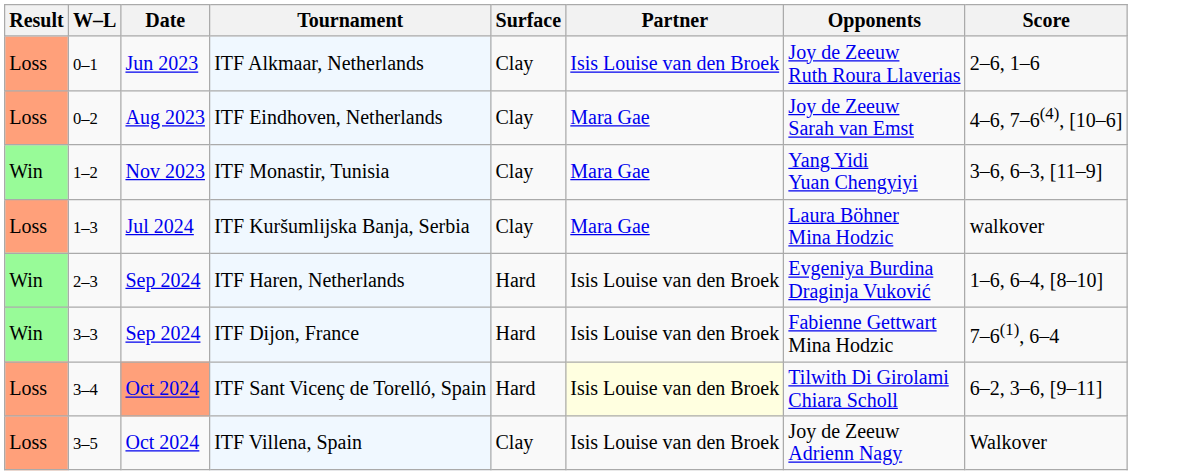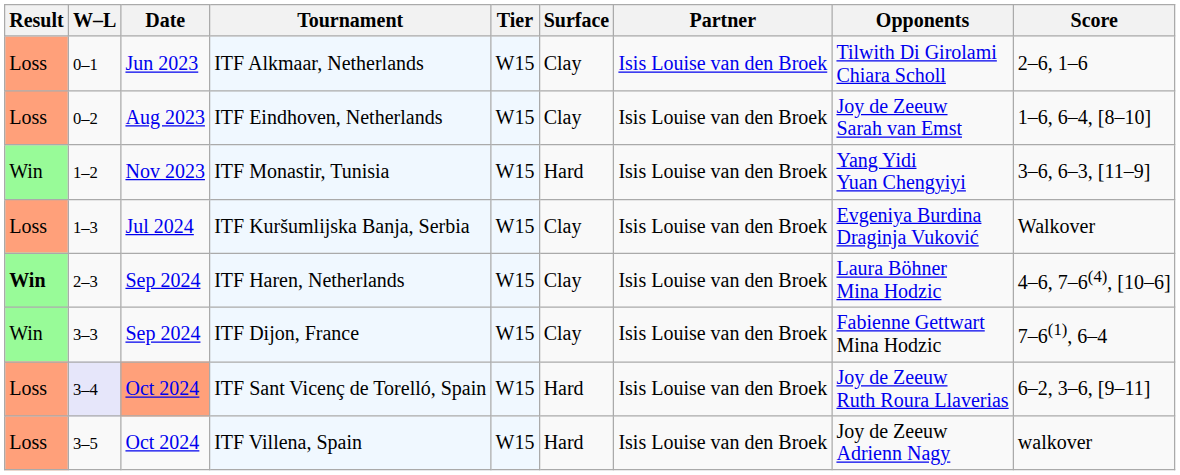+ column: Tier | W15 | W15 | W15 | W15 | W15 | W15 | W15 | W15
ITF Alkmaar, Netherlands | Opponents: Joy de Zeeuw Ruth Roura Llaverias -> Tilwith Di Girolami Chiara Scholl
ITF Eindhoven, Netherlands | Partner: Mara Gae -> Isis Louise van den Broek
ITF Eindhoven, Netherlands | Score: 4–6, 7–6(4), [10–6] -> 1–6, 6–4, [8–10]
ITF Monastir, Tunisia | Surface: Clay -> Hard
ITF Monastir, Tunisia | Partner: Mara Gae -> Isis Louise van den Broek
ITF Kuršumlijska Banja, Serbia | Partner: Mara Gae -> Isis Louise van den Broek
ITF Kuršumlijska Banja, Serbia | Opponents: Laura Böhner Mina Hodzic -> Evgeniya Burdina Draginja Vuković
ITF Kuršumlijska Banja, Serbia | Score: walkover -> Walkover
ITF Haren, Netherlands | Result: normal -> bold
ITF Haren, Netherlands | Surface: Hard -> Clay
ITF Haren, Netherlands | Opponents: Evgeniya Burdina Draginja Vuković -> Laura Böhner Mina Hodzic
ITF Haren, Netherlands | Score: 1–6, 6–4, [8–10] -> 4–6, 7–6(4), [10–6]
ITF Dijon, France | Surface: Hard -> Clay
ITF Sant Vicenç de Torelló, Spain | W–L: no background -> lavender background
ITF Sant Vicenç de Torelló, Spain | Partner: lightyellow background -> no background
ITF Sant Vicenç de Torelló, Spain | Opponents: Tilwith Di Girolami Chiara Scholl -> Joy de Zeeuw Ruth Roura Llaverias
ITF Villena, Spain | Surface: Clay -> Hard
ITF Villena, Spain | Score: Walkover -> walkover
